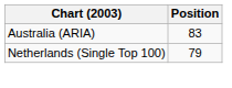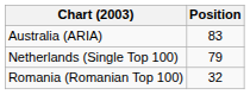+ row: Romania (Romanian Top 100) | 32
